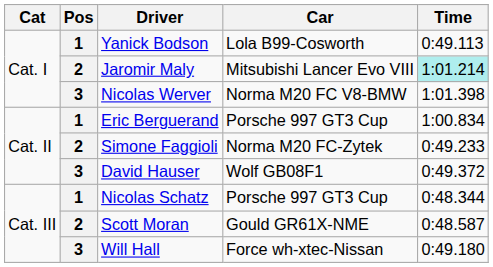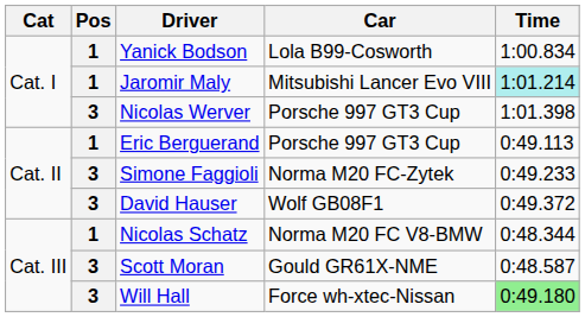Yanick Bodson | Time: 0:49.113 -> 1:00.834
Jaromir Maly | Pos: 2 -> 1
Nicolas Werver | Car: Norma M20 FC V8-BMW -> Porsche 997 GT3 Cup
Eric Berguerand | Time: 1:00.834 -> 0:49.113
Simone Faggioli | Pos: 2 -> 3
Nicolas Schatz | Car: Porsche 997 GT3 Cup -> Norma M20 FC V8-BMW
Scott Moran | Pos: 2 -> 3
Will Hall | Time: no background -> lightgreen background
